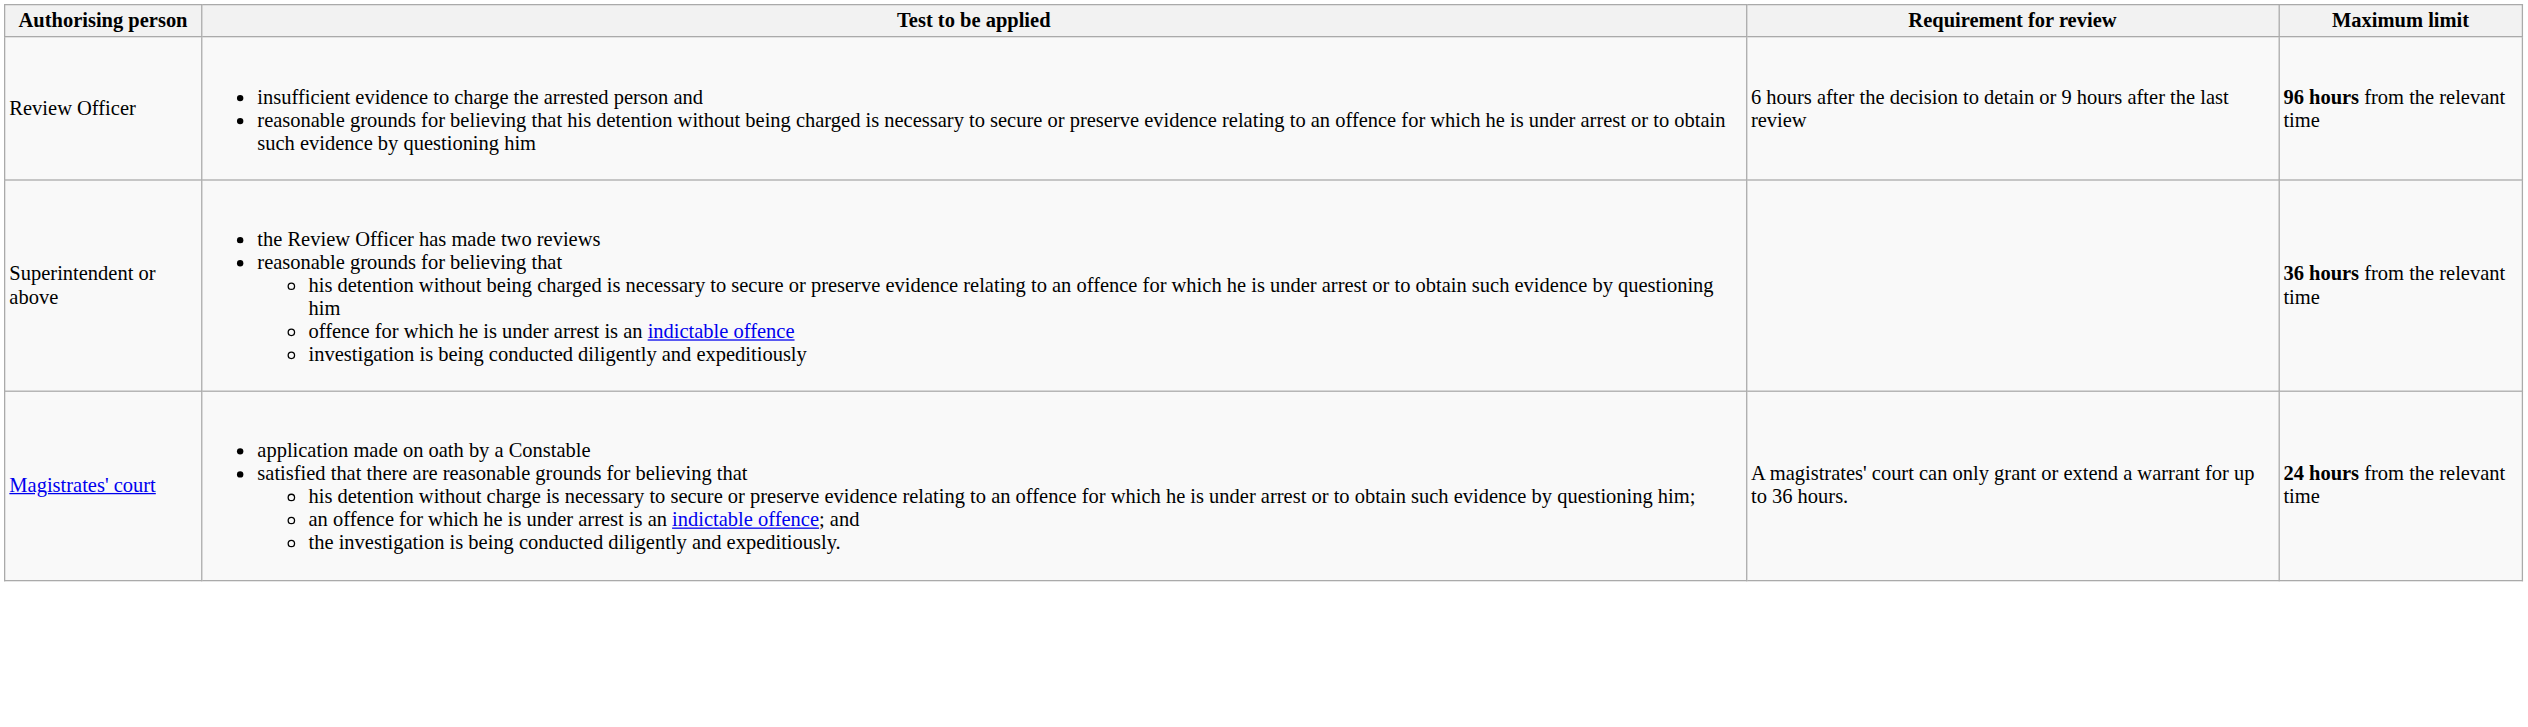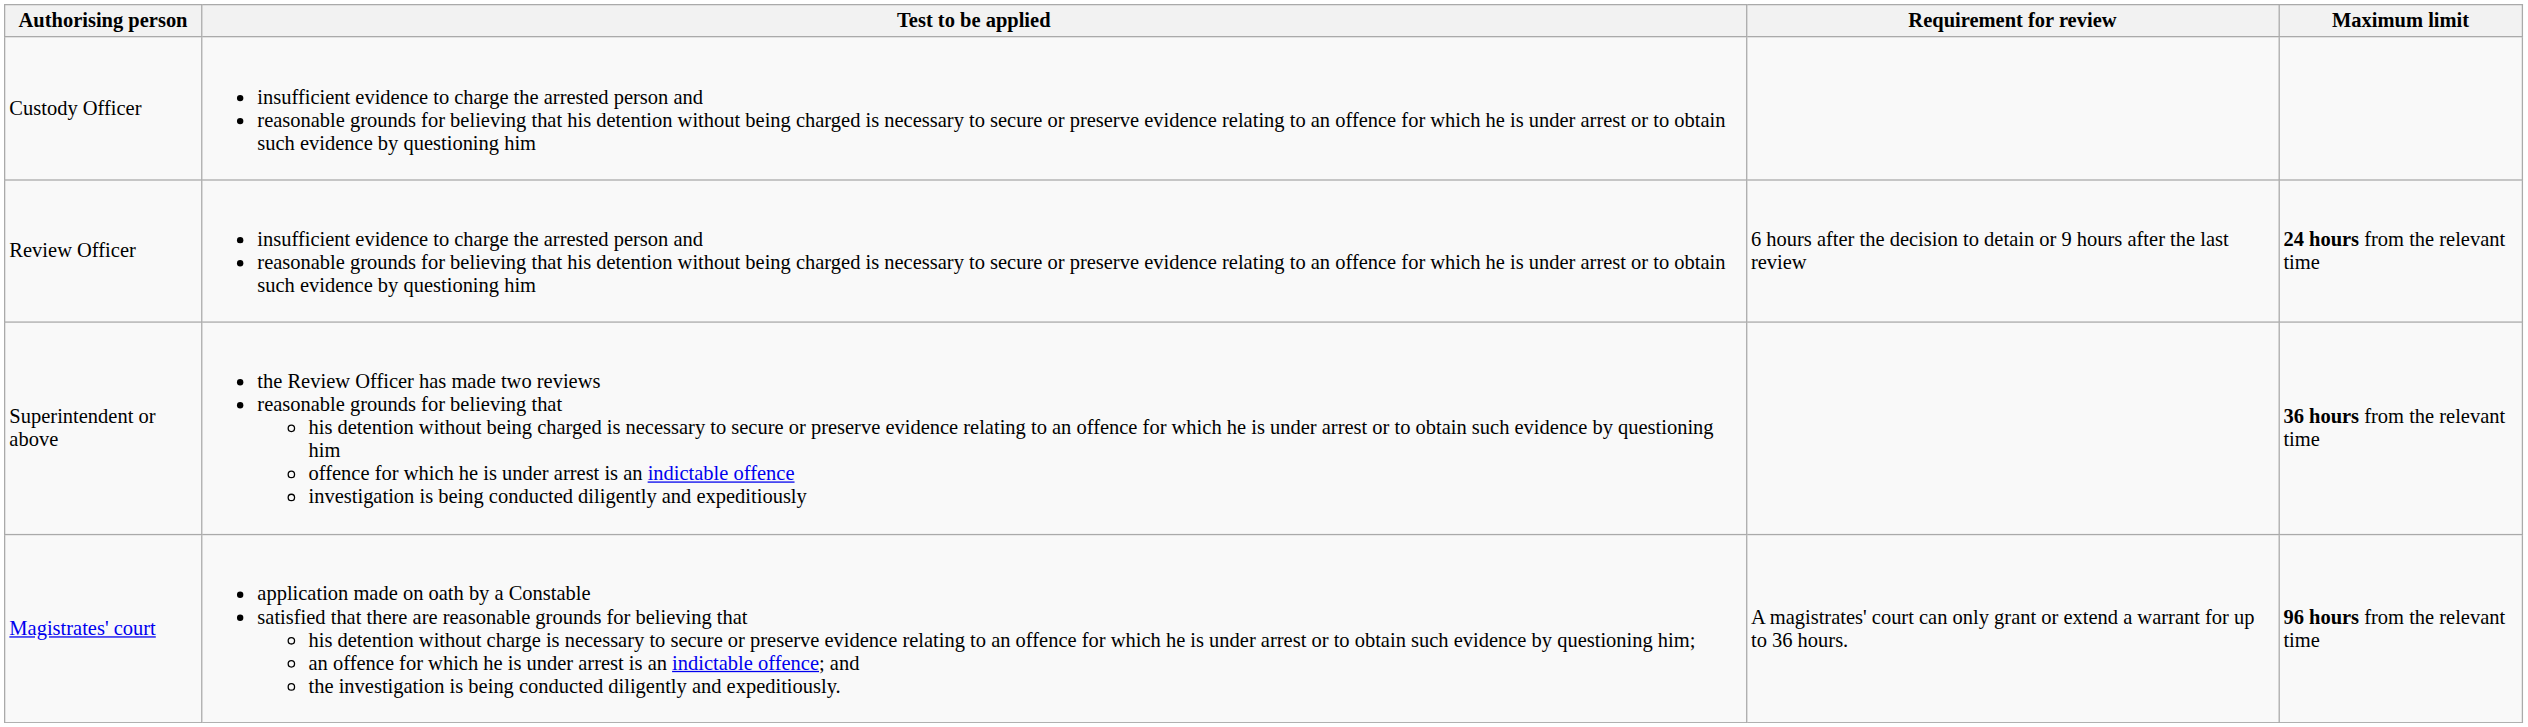+ row: Custody Officer | insufficient evidence to charge the arrested person and reasonable grounds for believing that his detention without being charged is necessary to secure or preserve evidence relating to an offence for which he is under arrest or to obtain such evidence by questioning him
Review Officer | Maximum limit: 96 hours from the relevant time -> 24 hours from the relevant time
Magistrates' court | Maximum limit: 24 hours from the relevant time -> 96 hours from the relevant time
